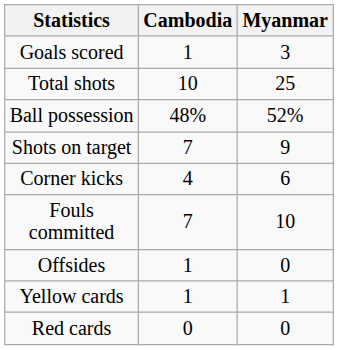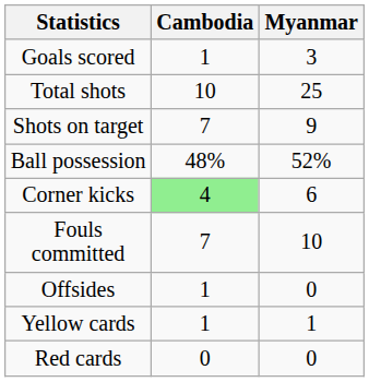rows swapped: Shots on target <-> Ball possession
Corner kicks | Cambodia: no background -> lightgreen background
